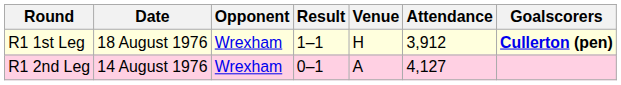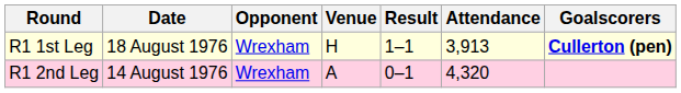columns swapped: Venue <-> Result
R1 1st Leg | Attendance: 3,912 -> 3,913
R1 2nd Leg | Attendance: 4,127 -> 4,320
